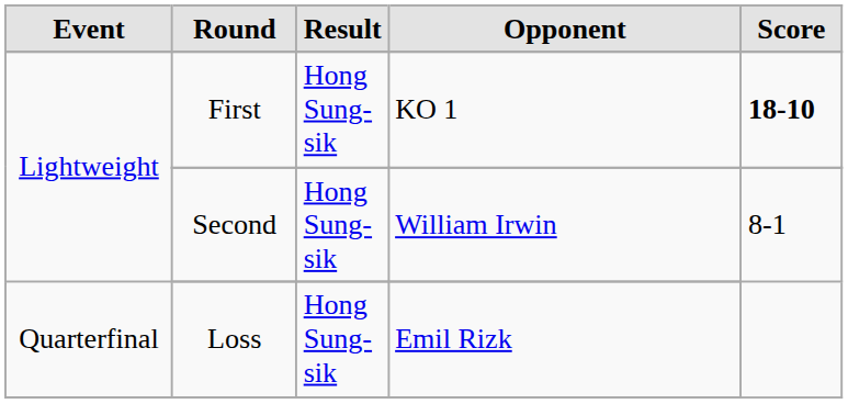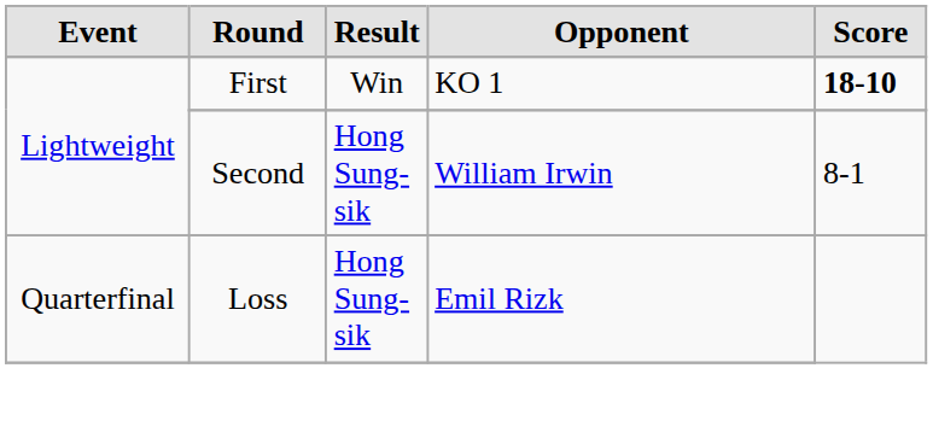First | Result: Hong Sung-sik -> Win
